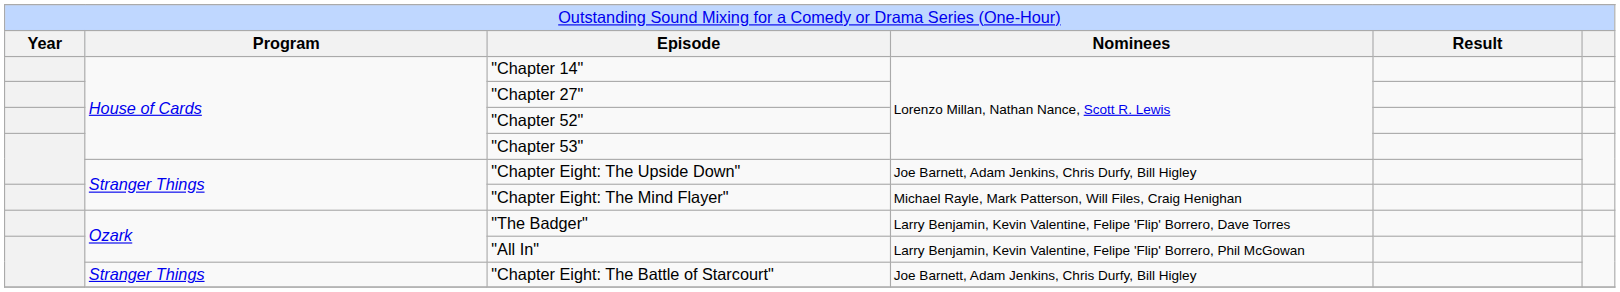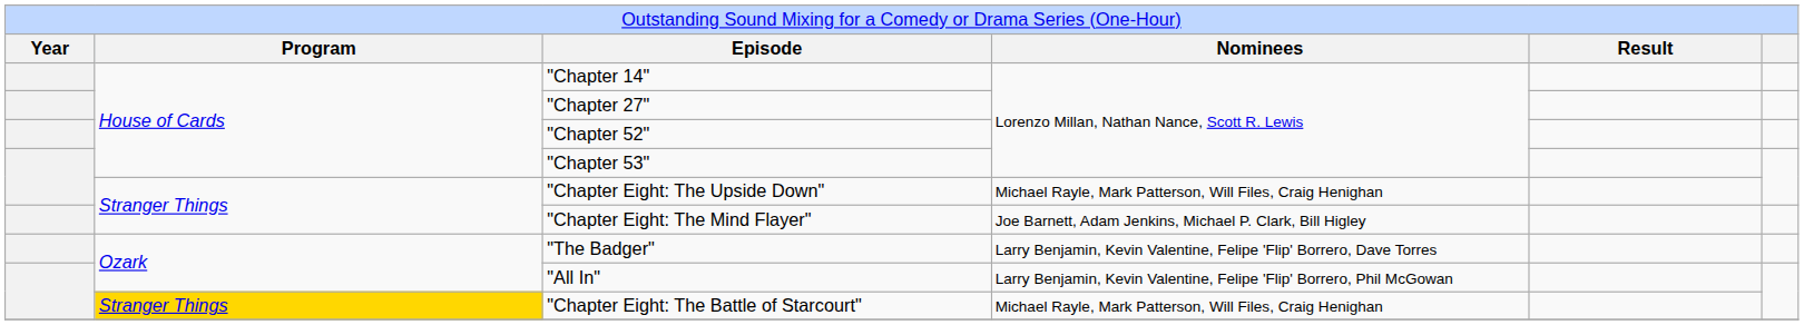"Chapter Eight: The Upside Down" | column 4: Joe Barnett, Adam Jenkins, Chris Durfy, Bill Higley -> Michael Rayle, Mark Patterson, Will Files, Craig Henighan
"Chapter Eight: The Mind Flayer" | column 4: Michael Rayle, Mark Patterson, Will Files, Craig Henighan -> Joe Barnett, Adam Jenkins, Michael P. Clark, Bill Higley
"Chapter Eight: The Battle of Starcourt" | column 2: no background -> gold background
"Chapter Eight: The Battle of Starcourt" | column 4: Joe Barnett, Adam Jenkins, Chris Durfy, Bill Higley -> Michael Rayle, Mark Patterson, Will Files, Craig Henighan
